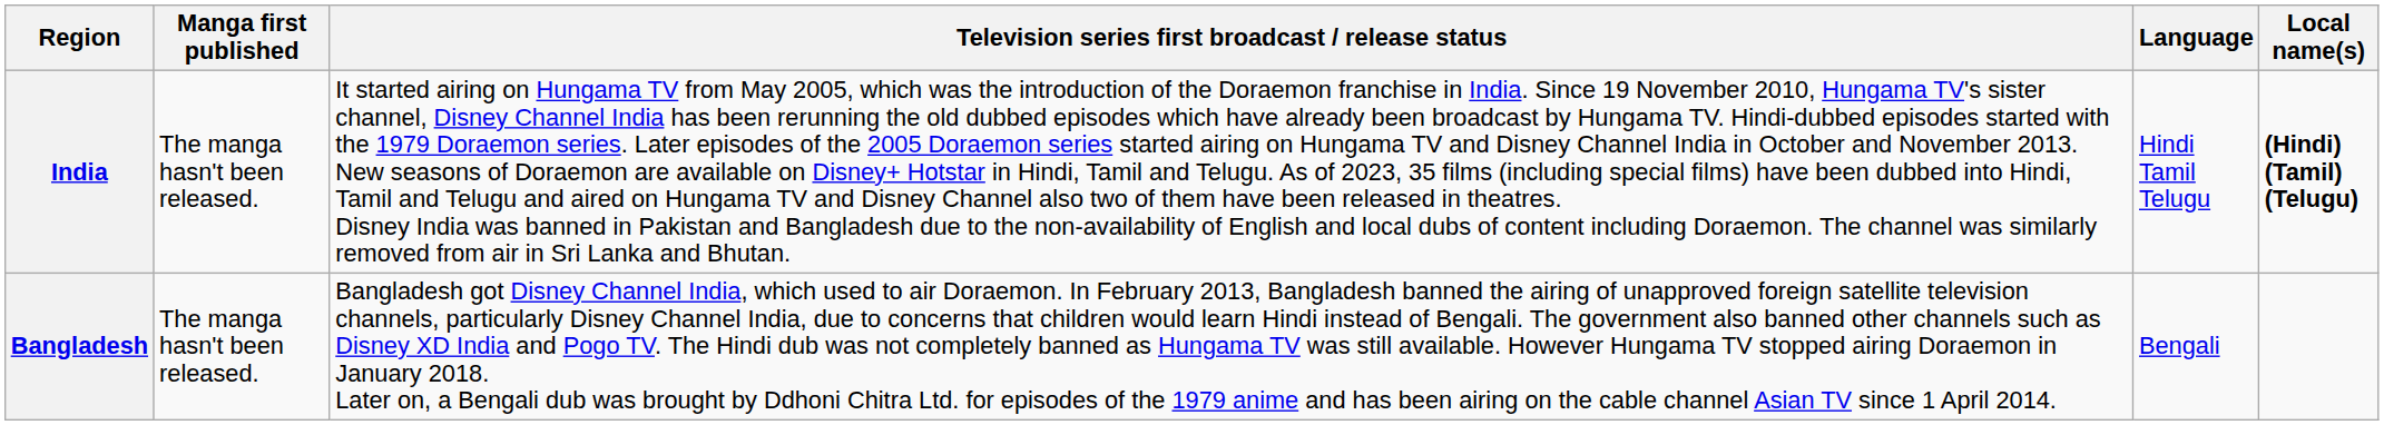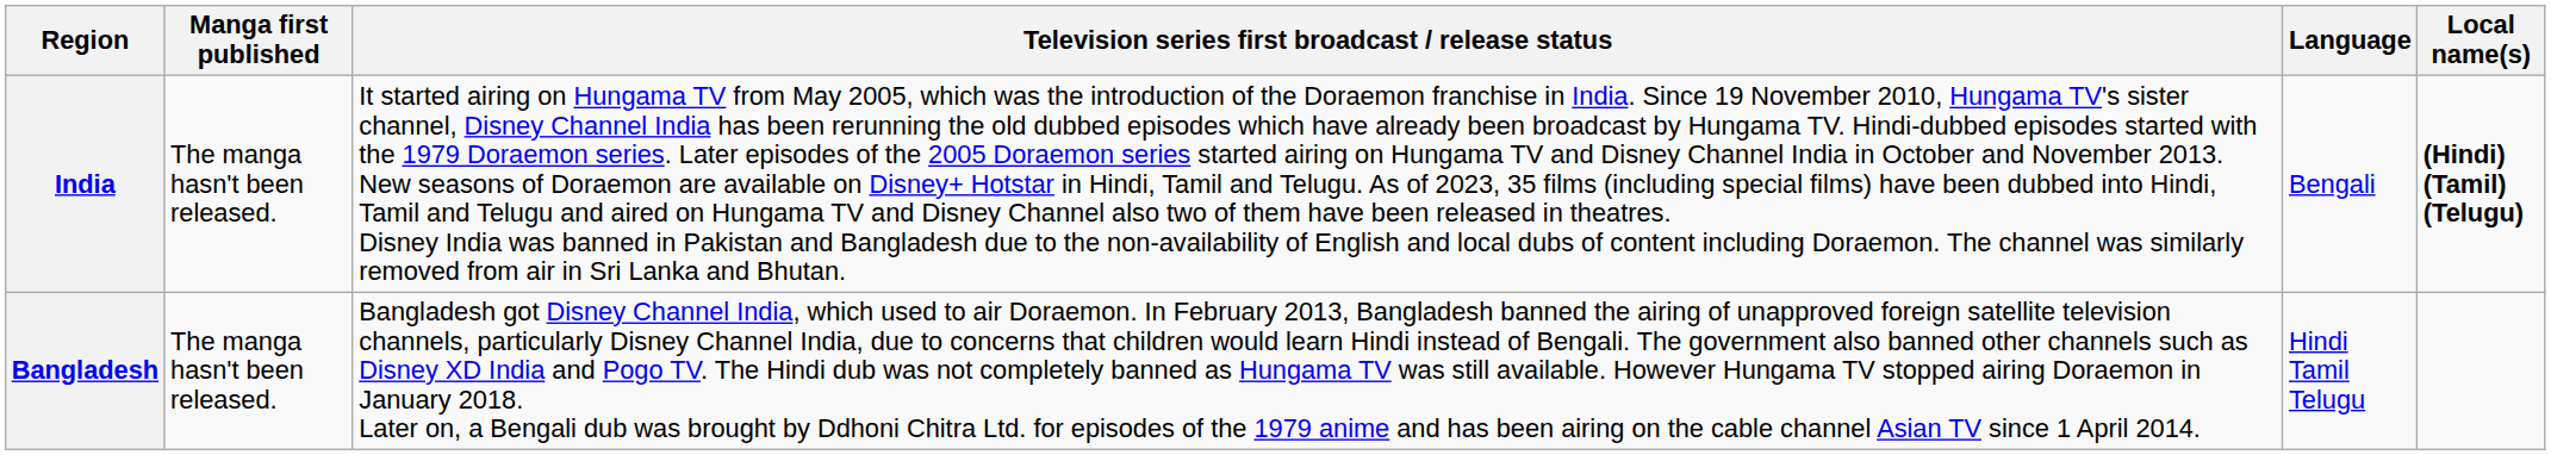India | Language: Hindi Tamil Telugu -> Bengali
Bangladesh | Language: Bengali -> Hindi Tamil Telugu
